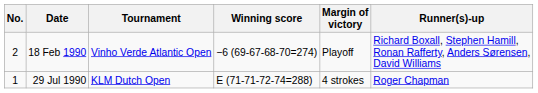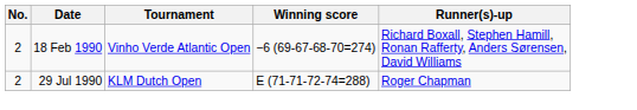- column: Margin of victory | Playoff | 4 strokes
29 Jul 1990 | No.: 1 -> 2
